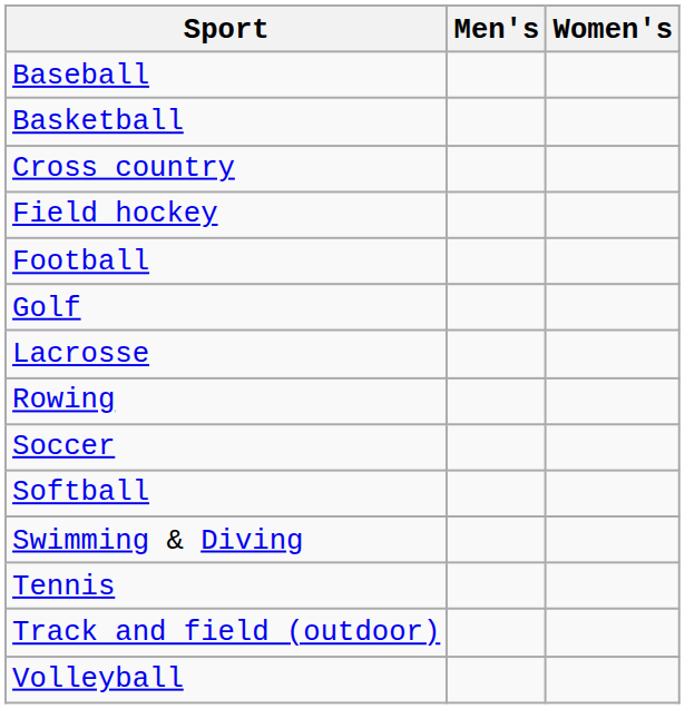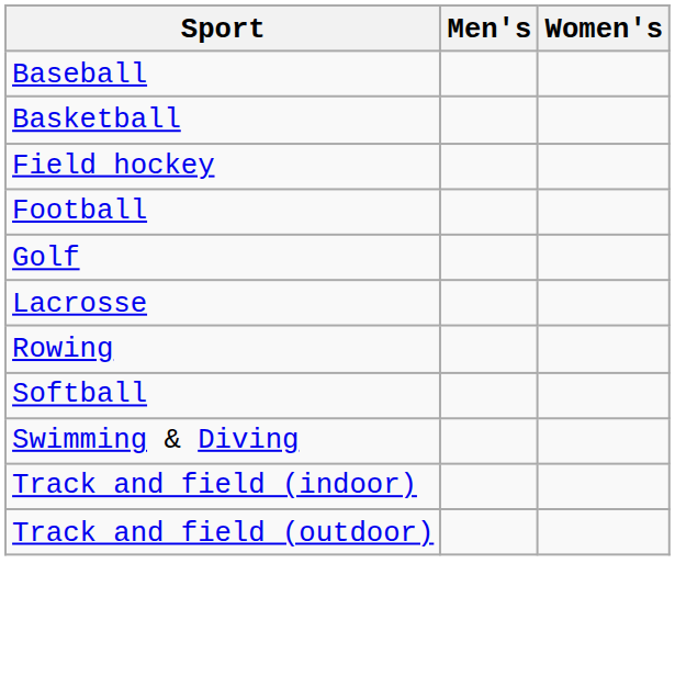- row: Cross country
- row: Soccer
- row: Tennis
+ row: Track and field (indoor)
- row: Volleyball
